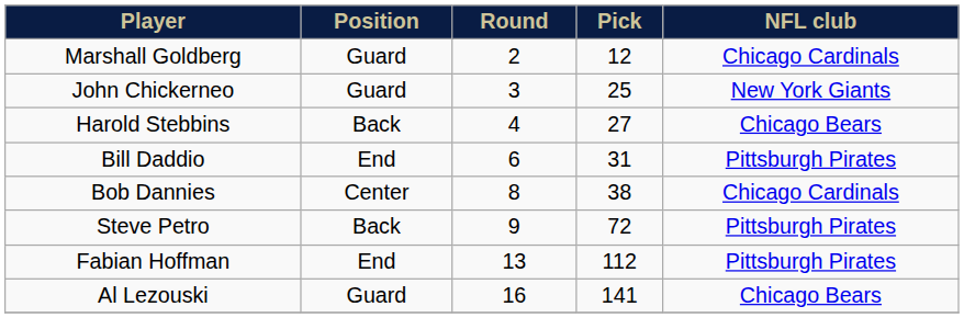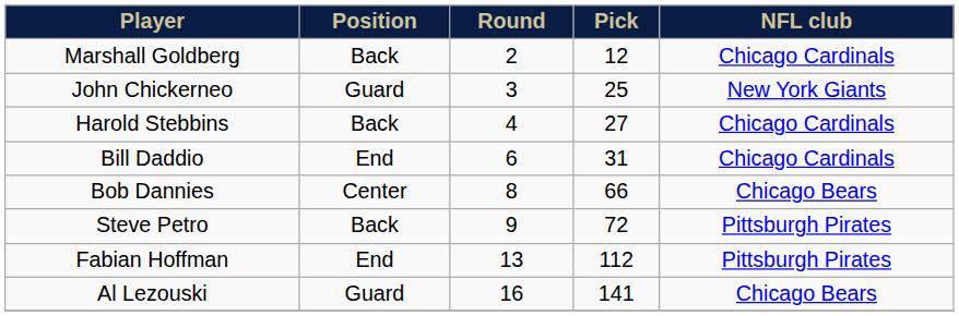Marshall Goldberg | Position: Guard -> Back
Harold Stebbins | NFL club: Chicago Bears -> Chicago Cardinals
Bill Daddio | NFL club: Pittsburgh Pirates -> Chicago Cardinals
Bob Dannies | Pick: 38 -> 66
Bob Dannies | NFL club: Chicago Cardinals -> Chicago Bears
